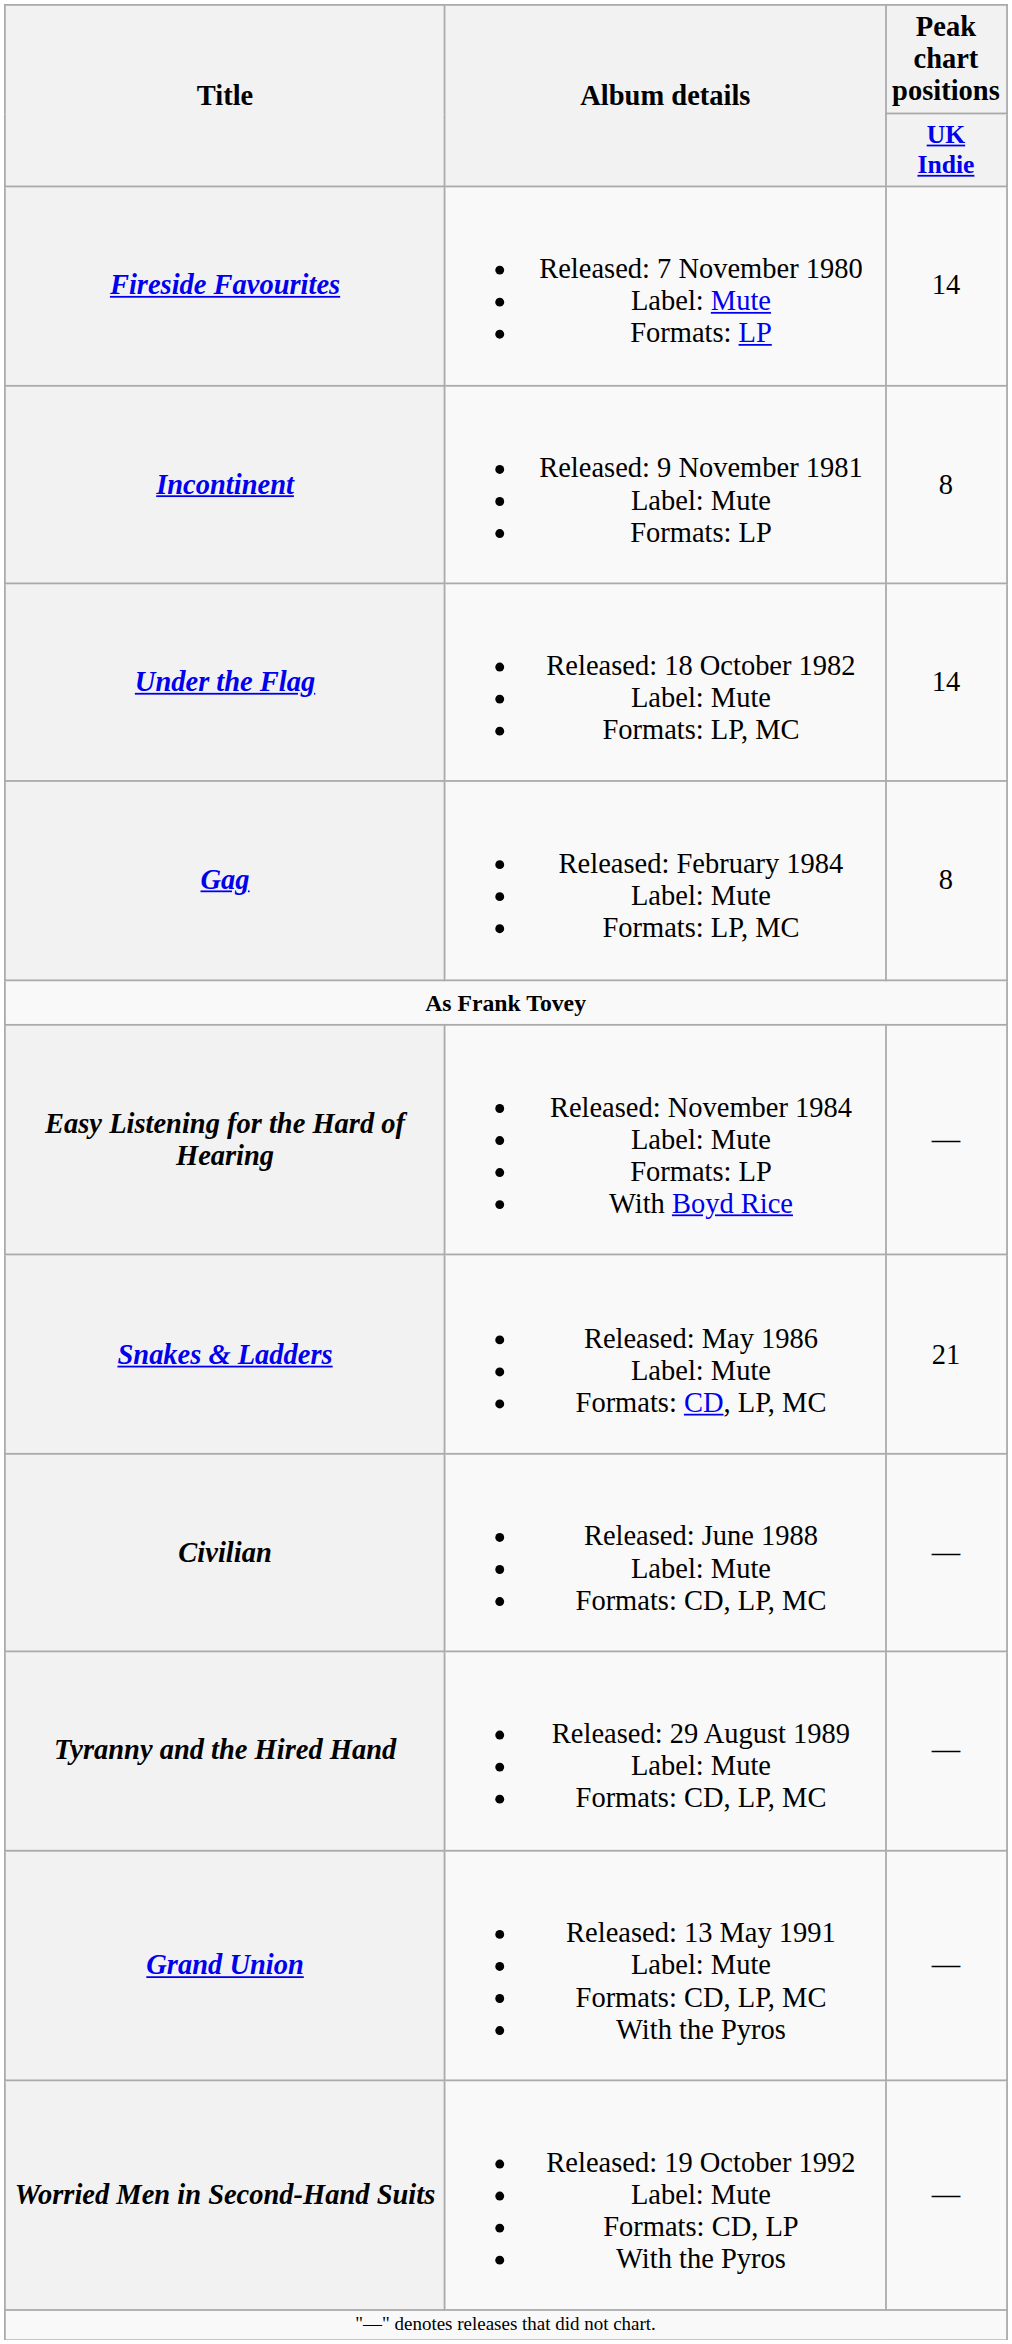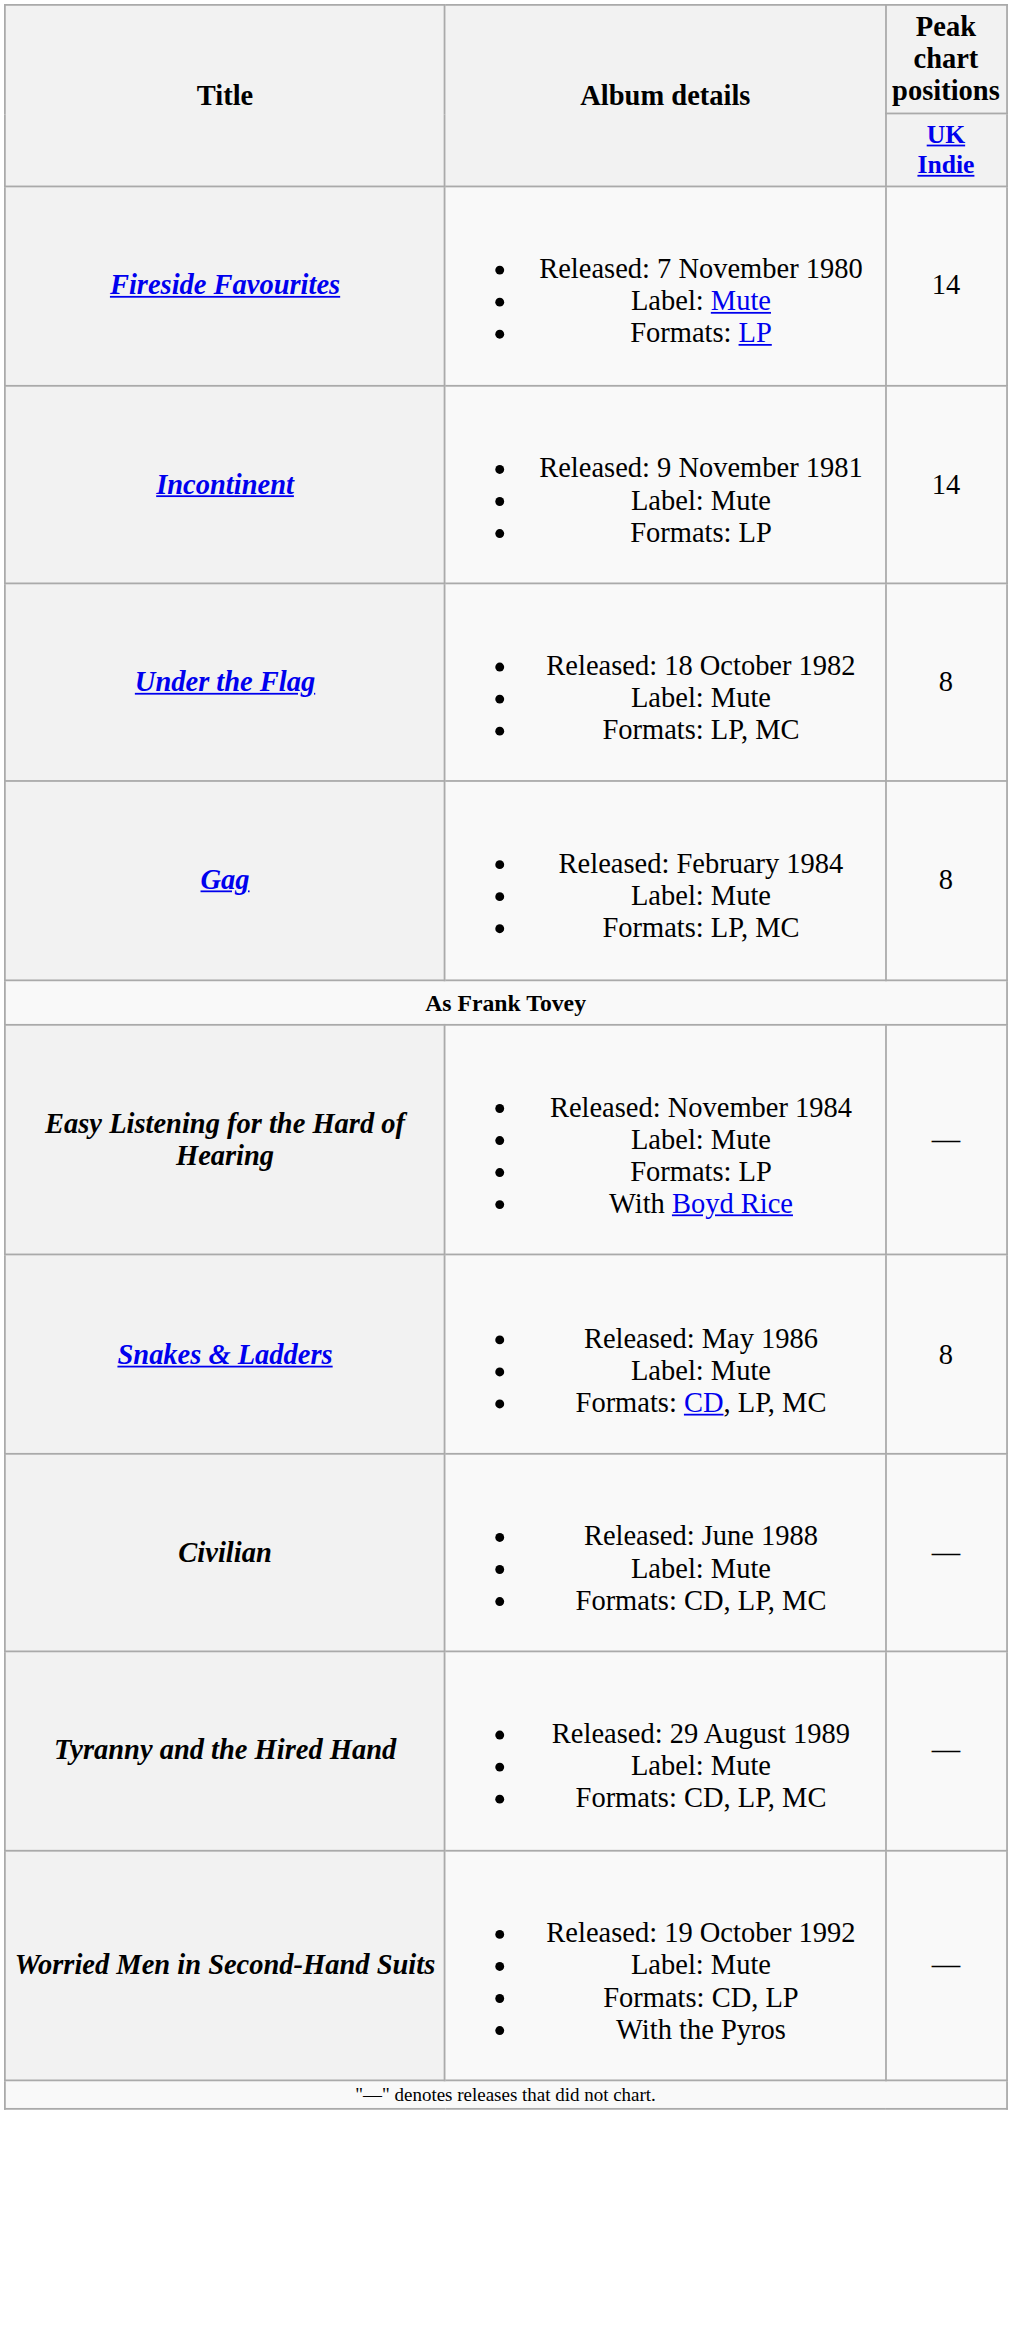Incontinent | Peak chart positions / UK Indie: 8 -> 14
Under the Flag | Peak chart positions / UK Indie: 14 -> 8
Snakes & Ladders | Peak chart positions / UK Indie: 21 -> 8
- row: Grand Union | Released: 13 May 1991 Label: Mute Formats: CD, LP, MC With the Pyros | —
